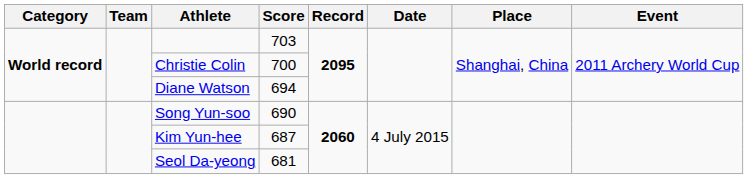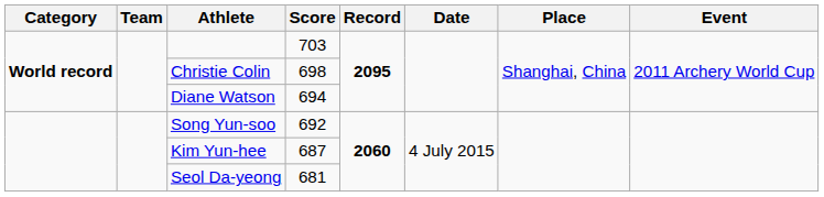Christie Colin | Score: 700 -> 698
Song Yun-soo | Score: 690 -> 692
